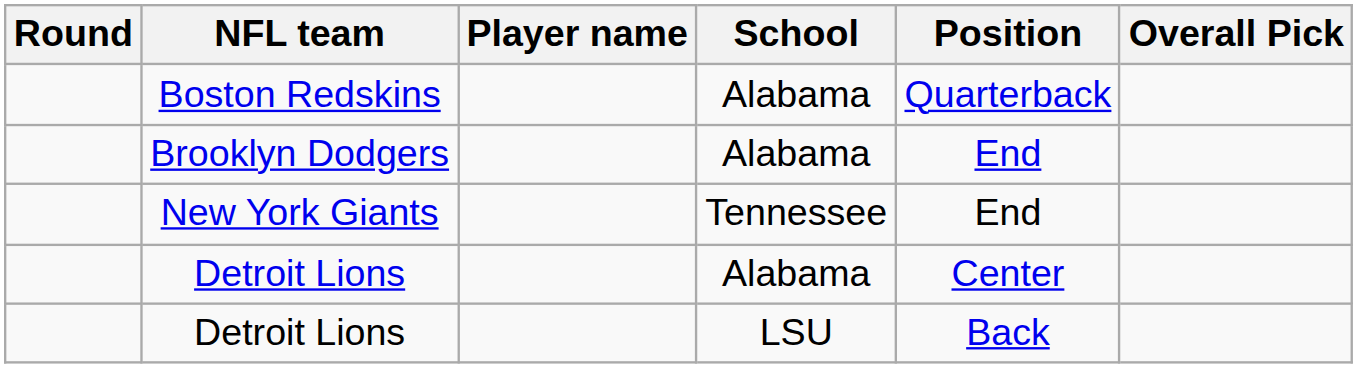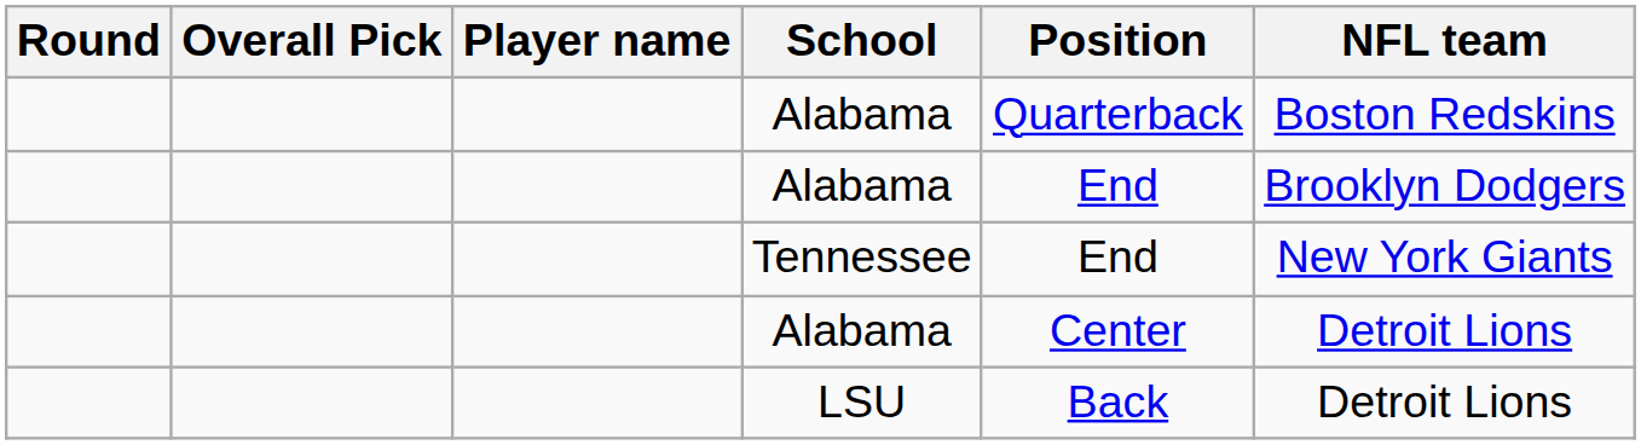columns swapped: Overall Pick <-> NFL team
